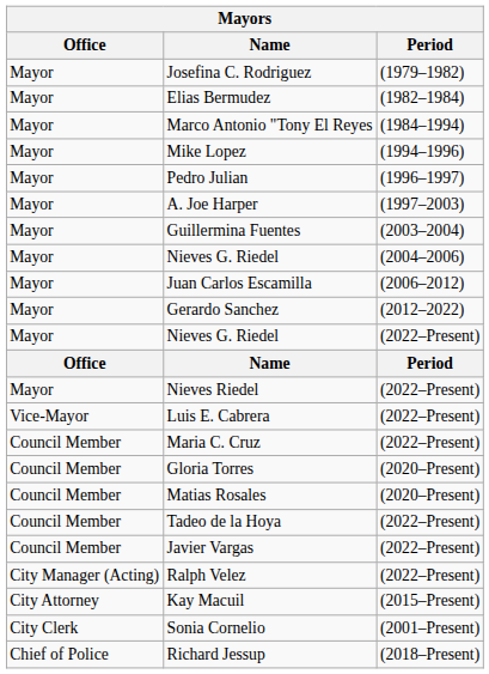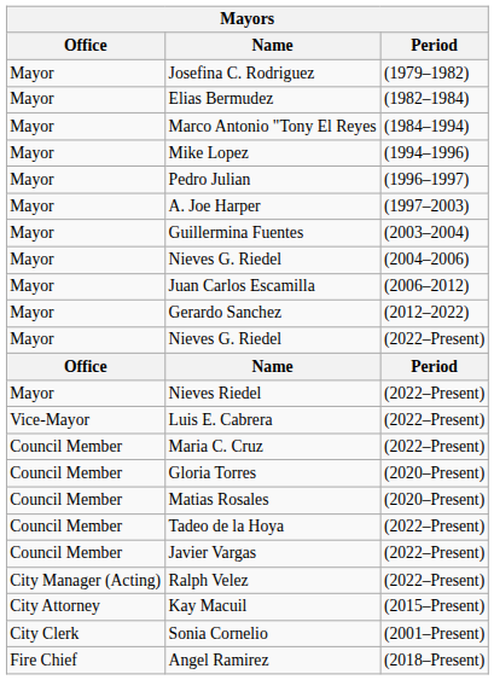- row: Chief of Police | Richard Jessup | (2018–Present)
+ row: Fire Chief | Angel Ramirez | (2018–Present)
